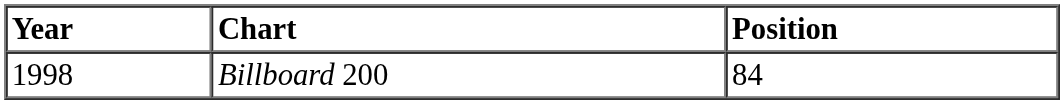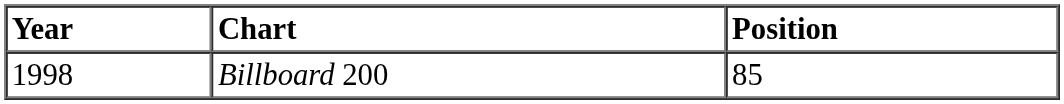Billboard 200 | Position: 84 -> 85
